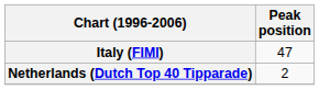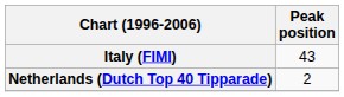Italy (FIMI) | Peak position: 47 -> 43
